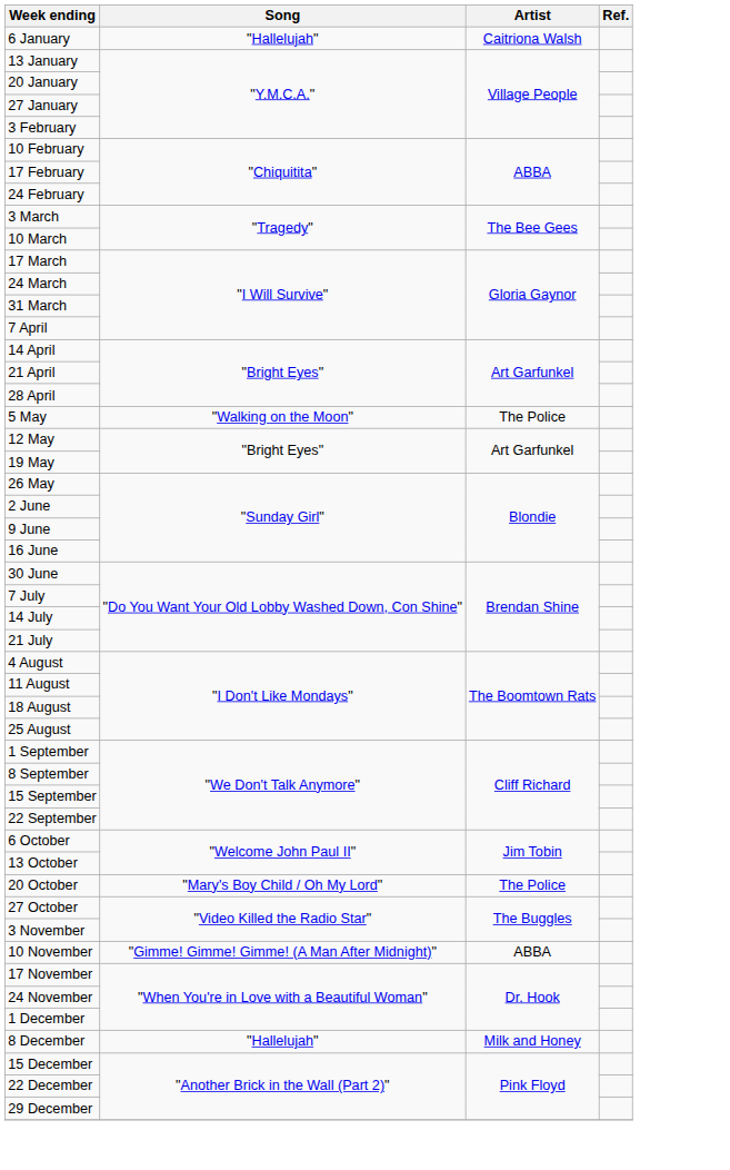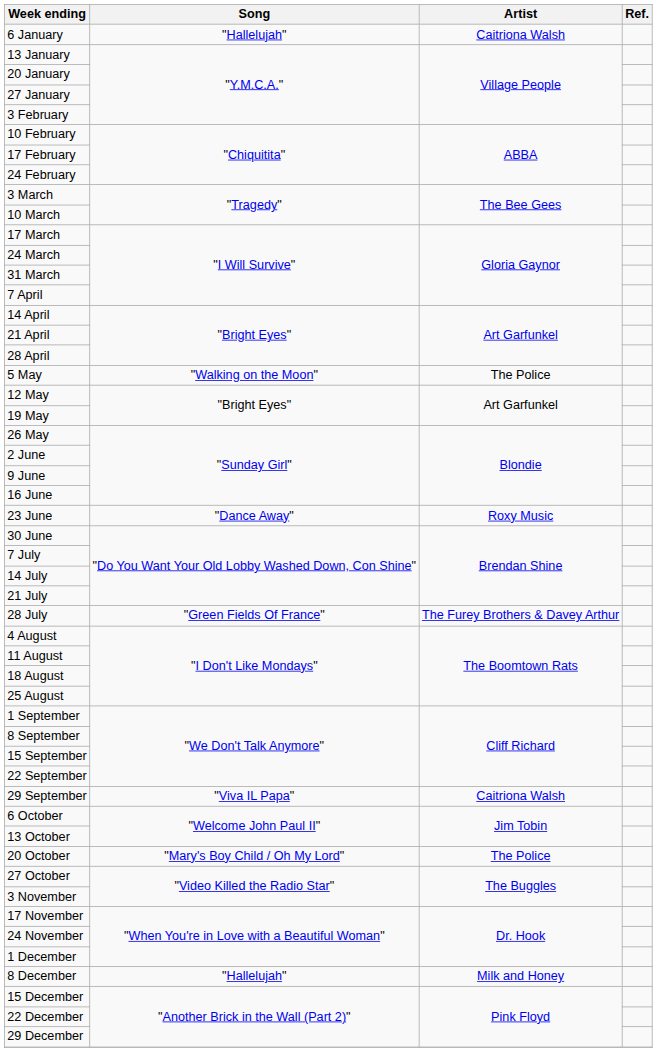+ row: 23 June | "Dance Away" | Roxy Music
+ row: 28 July | "Green Fields Of France" | The Furey Brothers & Davey Arthur
+ row: 29 September | "Viva IL Papa" | Caitriona Walsh
- row: 10 November | "Gimme! Gimme! Gimme! (A Man After Midnight)" | ABBA
